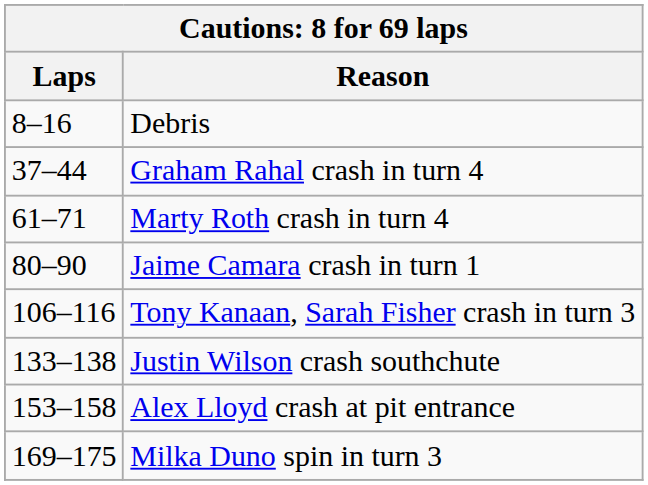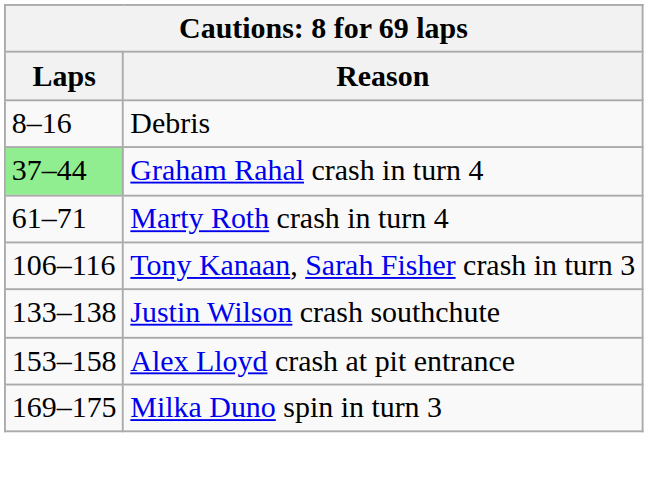Graham Rahal crash in turn 4 | Laps: no background -> lightgreen background
- row: 80–90 | Jaime Camara crash in turn 1
